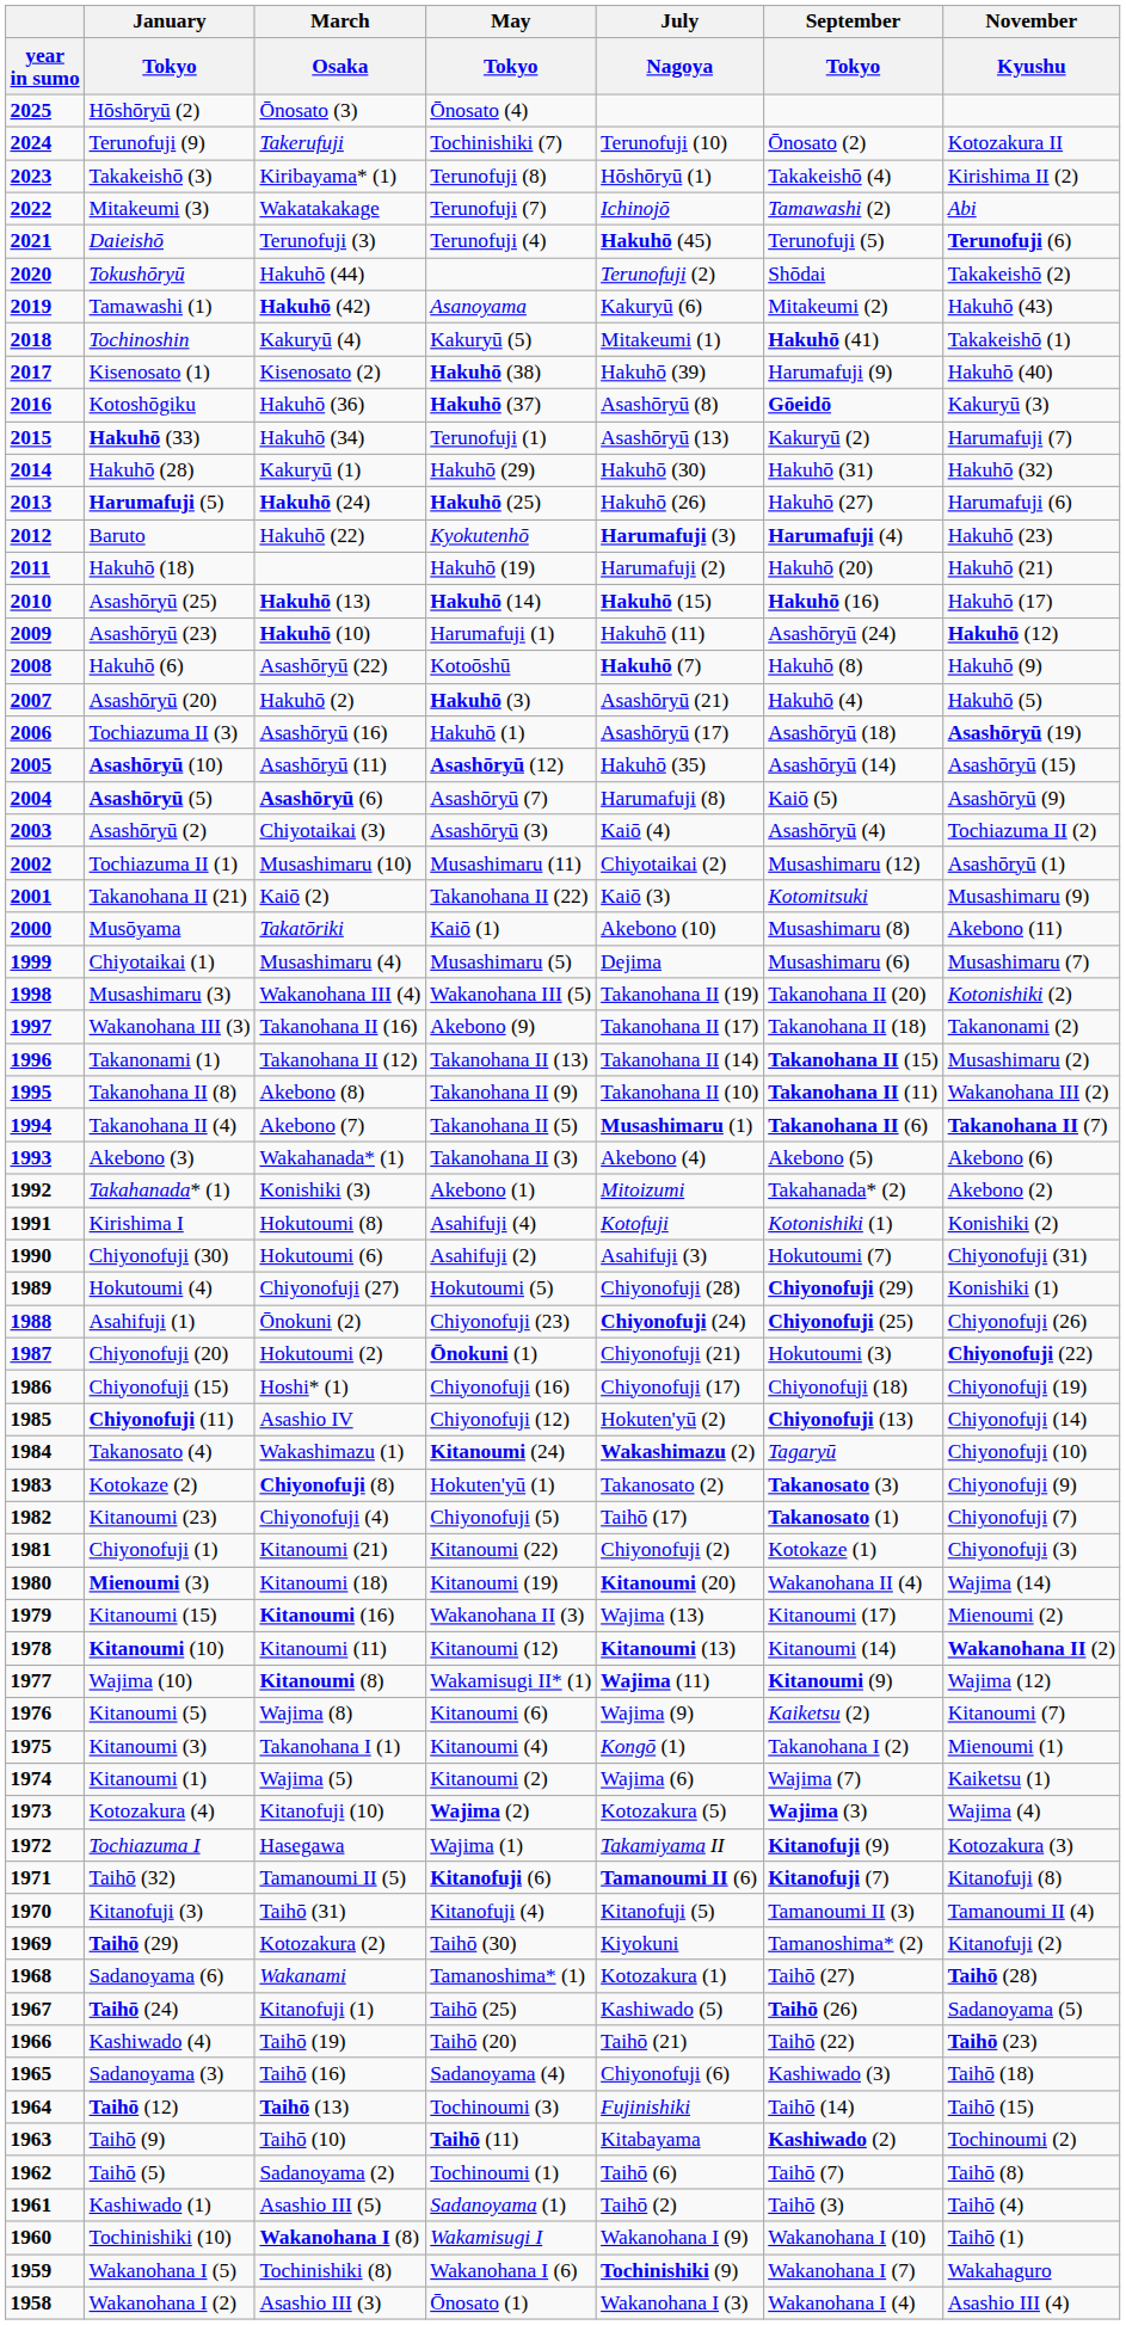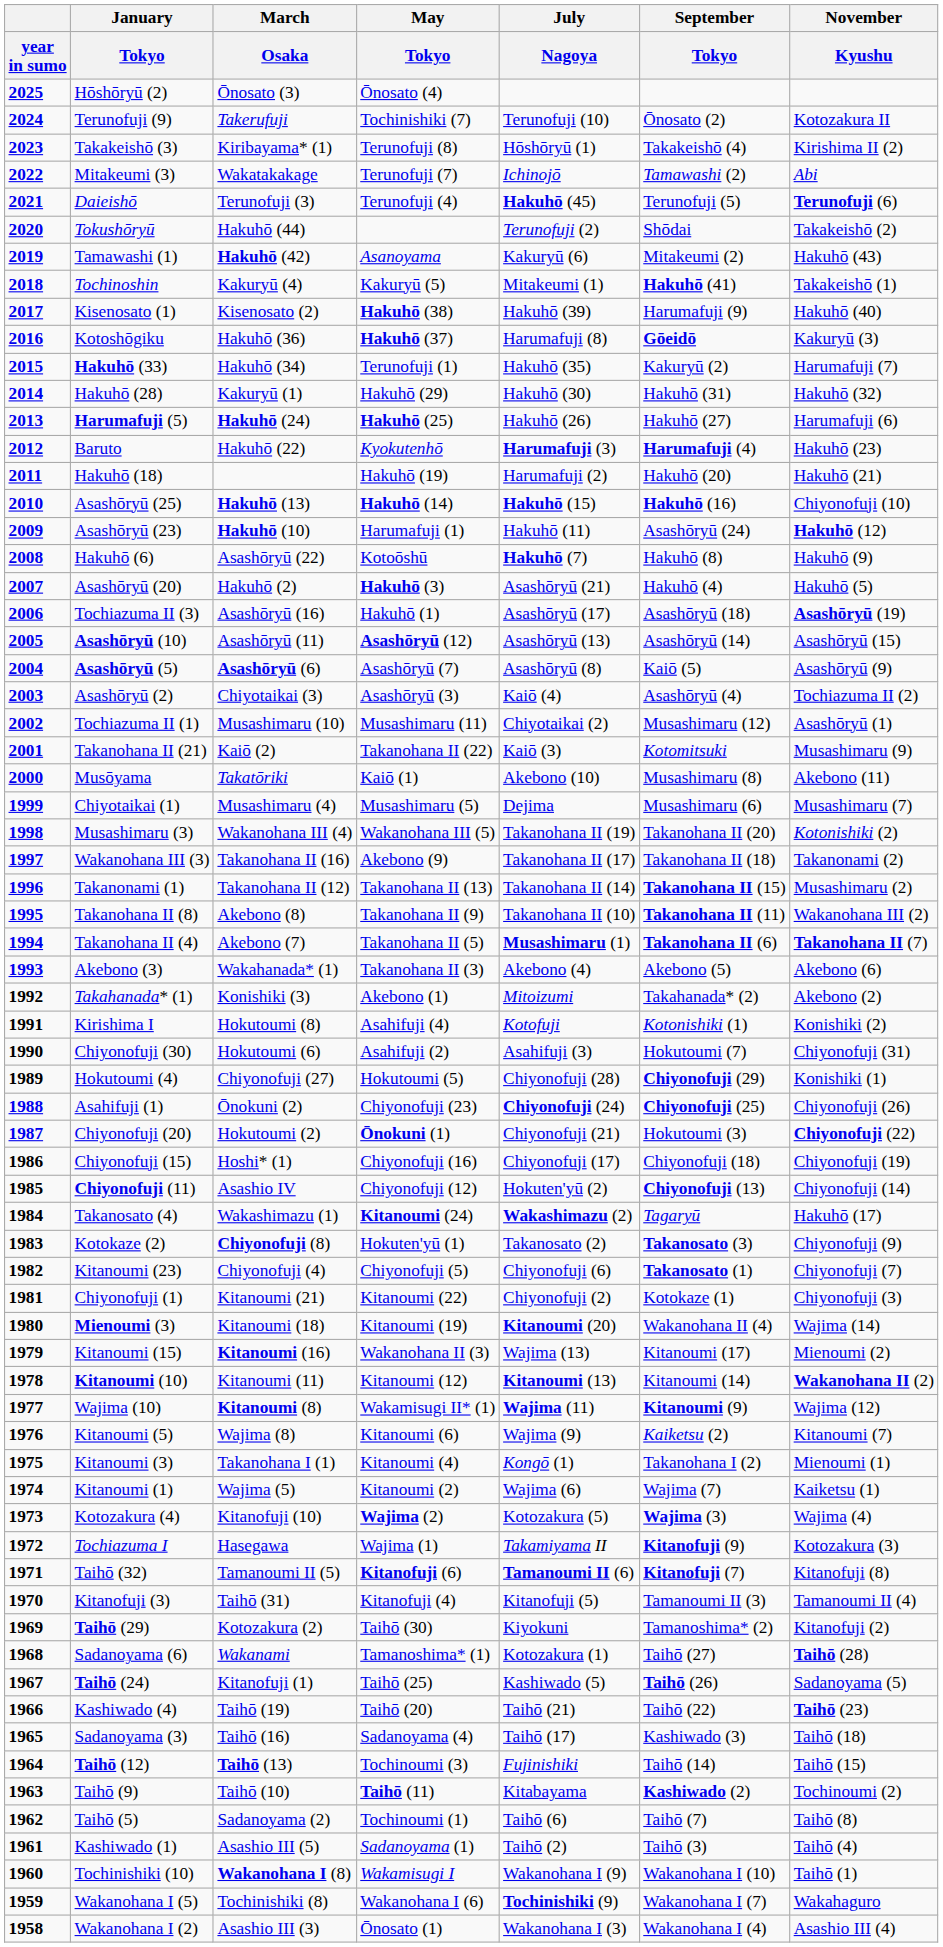Kotoshōgiku | July / Nagoya: Asashōryū (8) -> Harumafuji (8)
Hakuhō (33) | July / Nagoya: Asashōryū (13) -> Hakuhō (35)
Asashōryū (25) | November / Kyushu: Hakuhō (17) -> Chiyonofuji (10)
Asashōryū (10) | July / Nagoya: Hakuhō (35) -> Asashōryū (13)
Asashōryū (5) | July / Nagoya: Harumafuji (8) -> Asashōryū (8)
Takanosato (4) | November / Kyushu: Chiyonofuji (10) -> Hakuhō (17)
Kitanoumi (23) | July / Nagoya: Taihō (17) -> Chiyonofuji (6)
Sadanoyama (3) | July / Nagoya: Chiyonofuji (6) -> Taihō (17)
